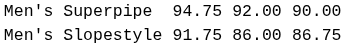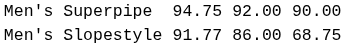Men's Slopestyle | column 3: 91.75 -> 91.77
Men's Slopestyle | column 7: 86.75 -> 68.75
